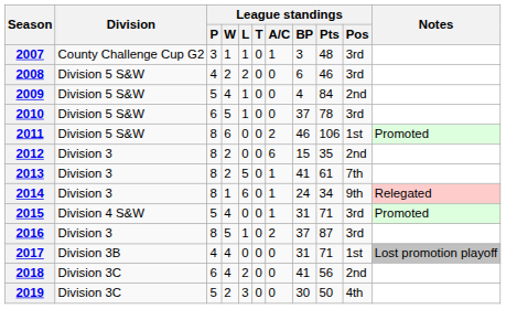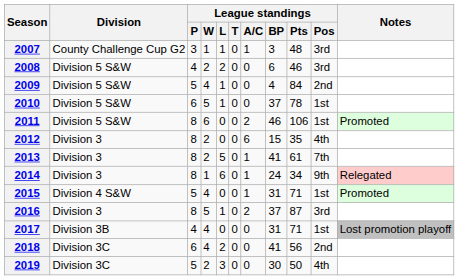2010 | League standings / Pos: 3rd -> 1st
2012 | League standings / Pos: 2nd -> 4th
2015 | League standings / Pos: 3rd -> 1st
